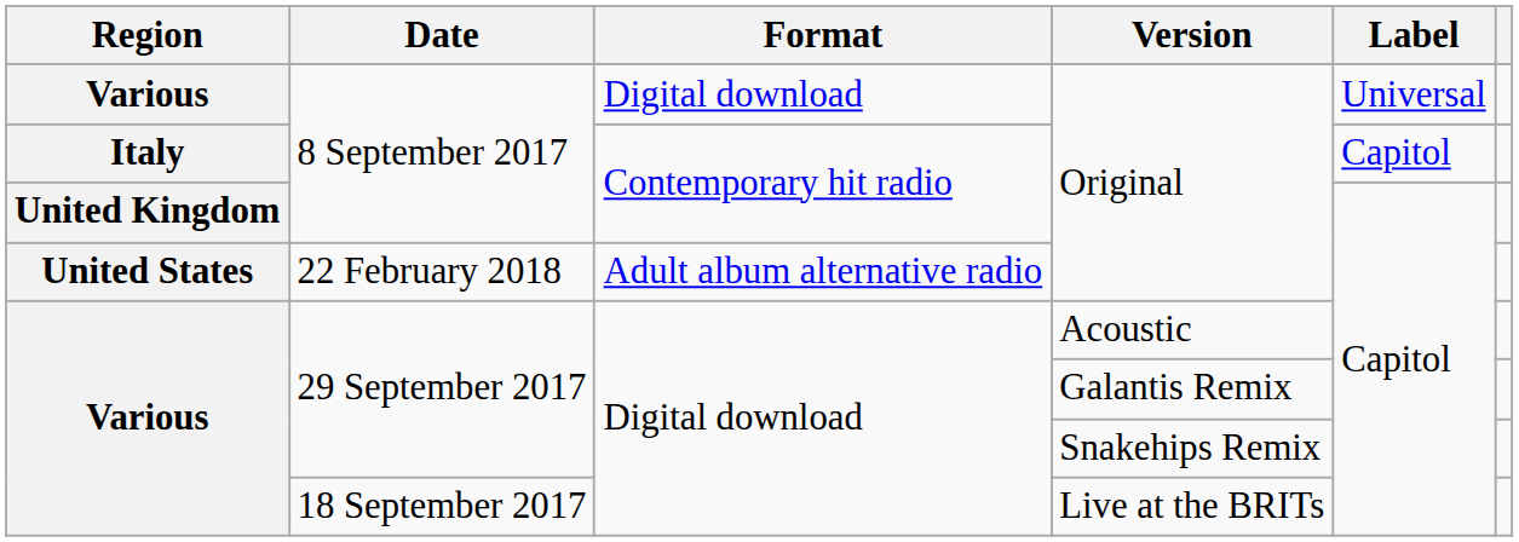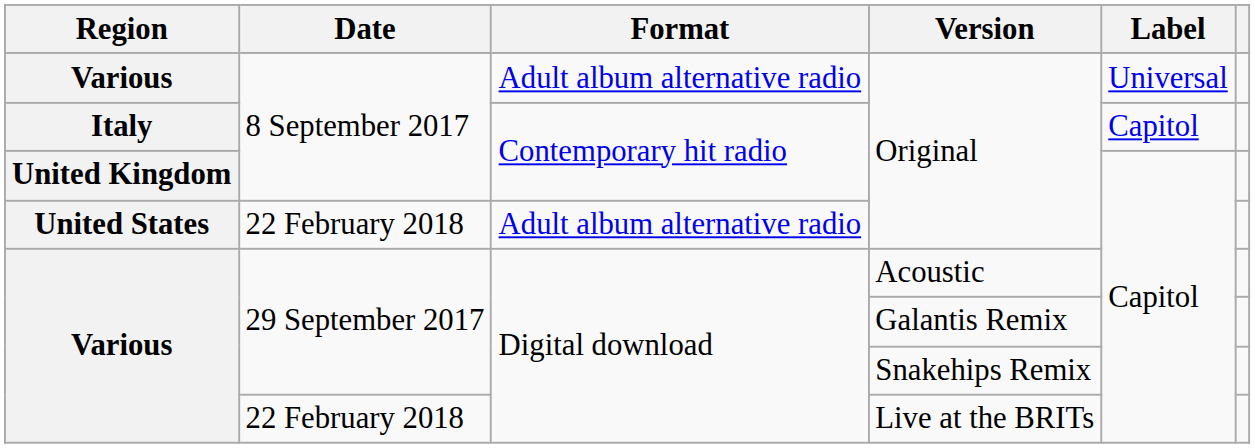Various / Original | Format: Digital download -> Adult album alternative radio
Live at the BRITs | Date: 18 September 2017 -> 22 February 2018
